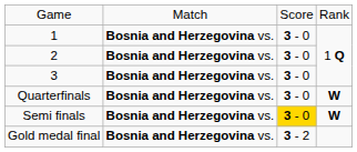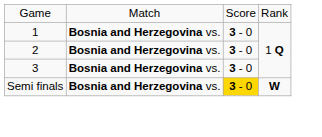- row: Quarterfinals | Bosnia and Herzegovina vs. | 3 - 0 | W
- row: Gold medal final | Bosnia and Herzegovina vs. | 3 - 2
